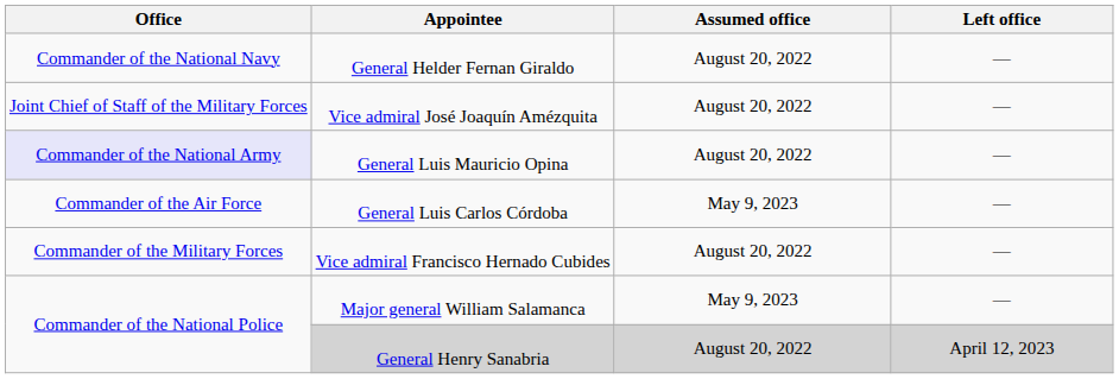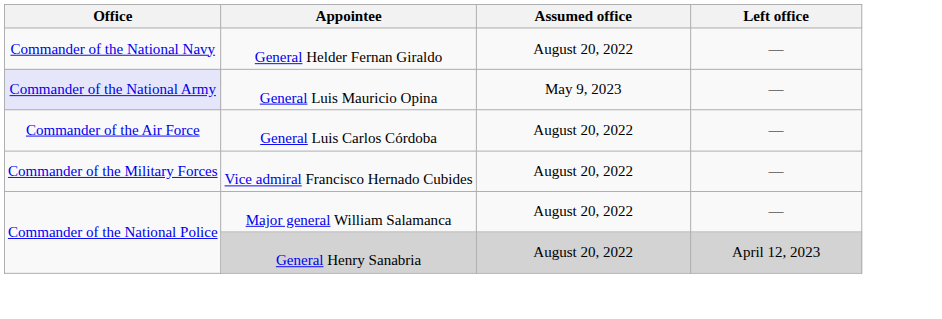- row: Joint Chief of Staff of the Military Forces | Vice admiral José Joaquín Amézquita | August 20, 2022 | —
General Luis Mauricio Opina | Assumed office: August 20, 2022 -> May 9, 2023
General Luis Carlos Córdoba | Assumed office: May 9, 2023 -> August 20, 2022
Major general William Salamanca | Assumed office: May 9, 2023 -> August 20, 2022
